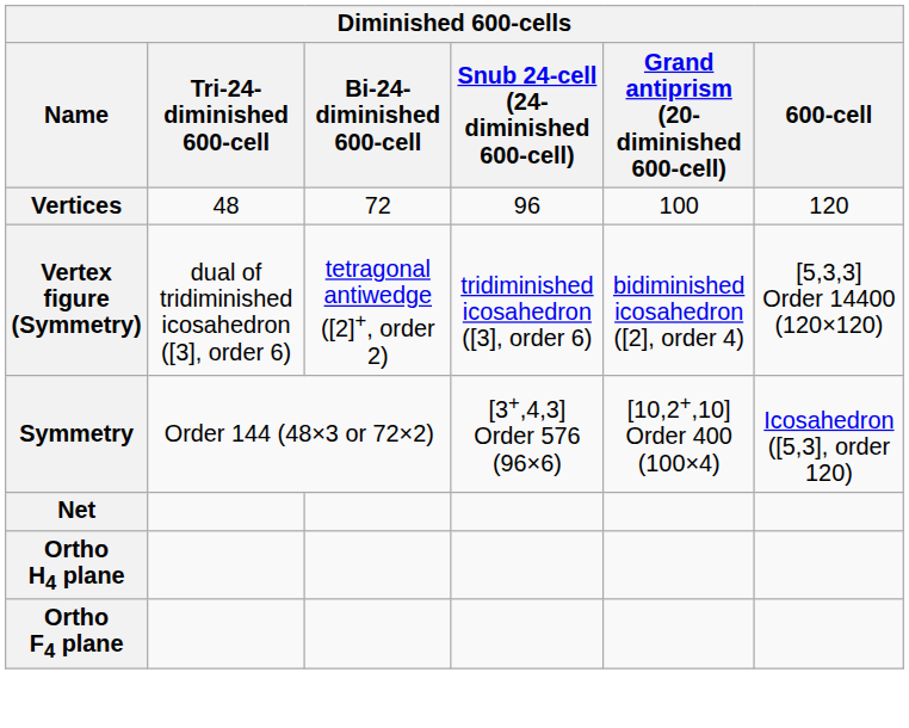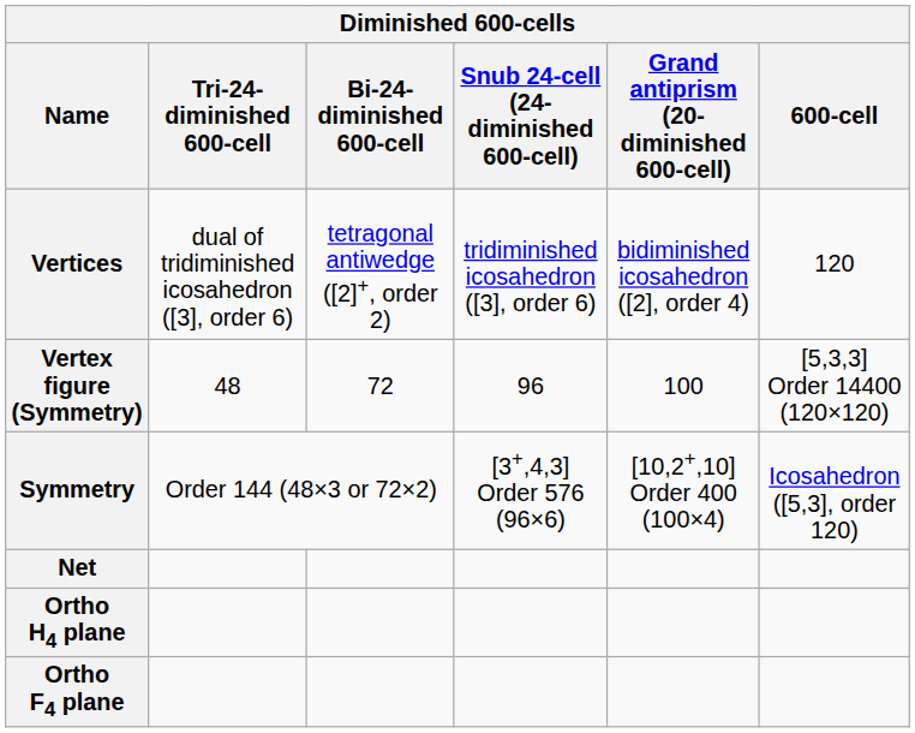Vertices | Tri-24-diminished 600-cell: 48 -> dual of tridiminished icosahedron ([3], order 6)
Vertices | Bi-24-diminished 600-cell: 72 -> tetragonal antiwedge ([2]+, order 2)
Vertices | Snub 24-cell (24-diminished 600-cell): 96 -> tridiminished icosahedron ([3], order 6)
Vertices | Grand antiprism (20-diminished 600-cell): 100 -> bidiminished icosahedron ([2], order 4)
Vertex figure (Symmetry) | Tri-24-diminished 600-cell: dual of tridiminished icosahedron ([3], order 6) -> 48
Vertex figure (Symmetry) | Bi-24-diminished 600-cell: tetragonal antiwedge ([2]+, order 2) -> 72
Vertex figure (Symmetry) | Snub 24-cell (24-diminished 600-cell): tridiminished icosahedron ([3], order 6) -> 96
Vertex figure (Symmetry) | Grand antiprism (20-diminished 600-cell): bidiminished icosahedron ([2], order 4) -> 100
